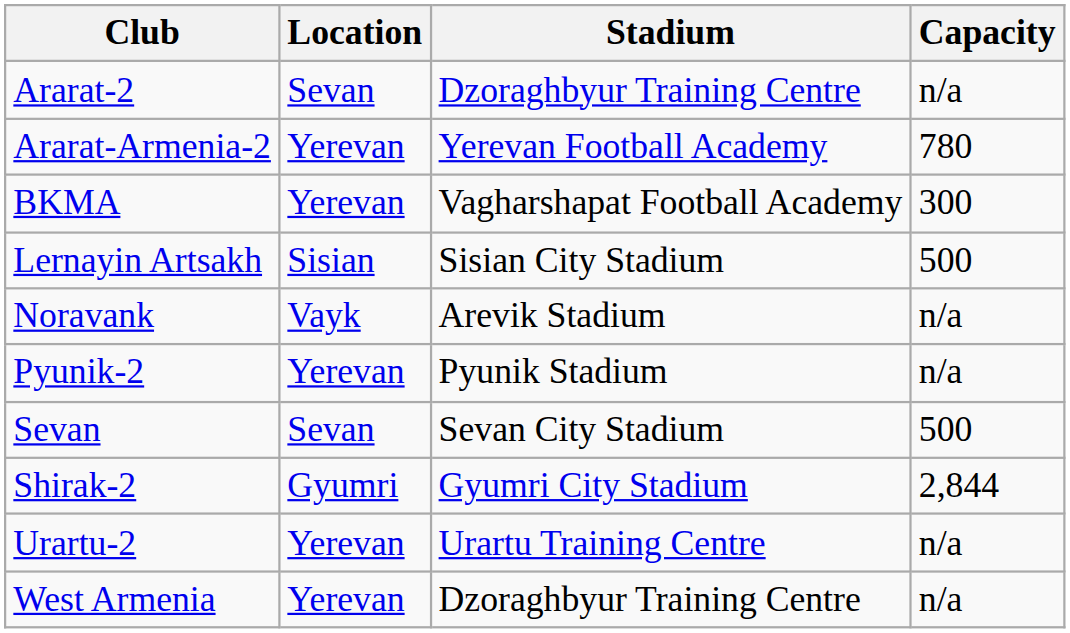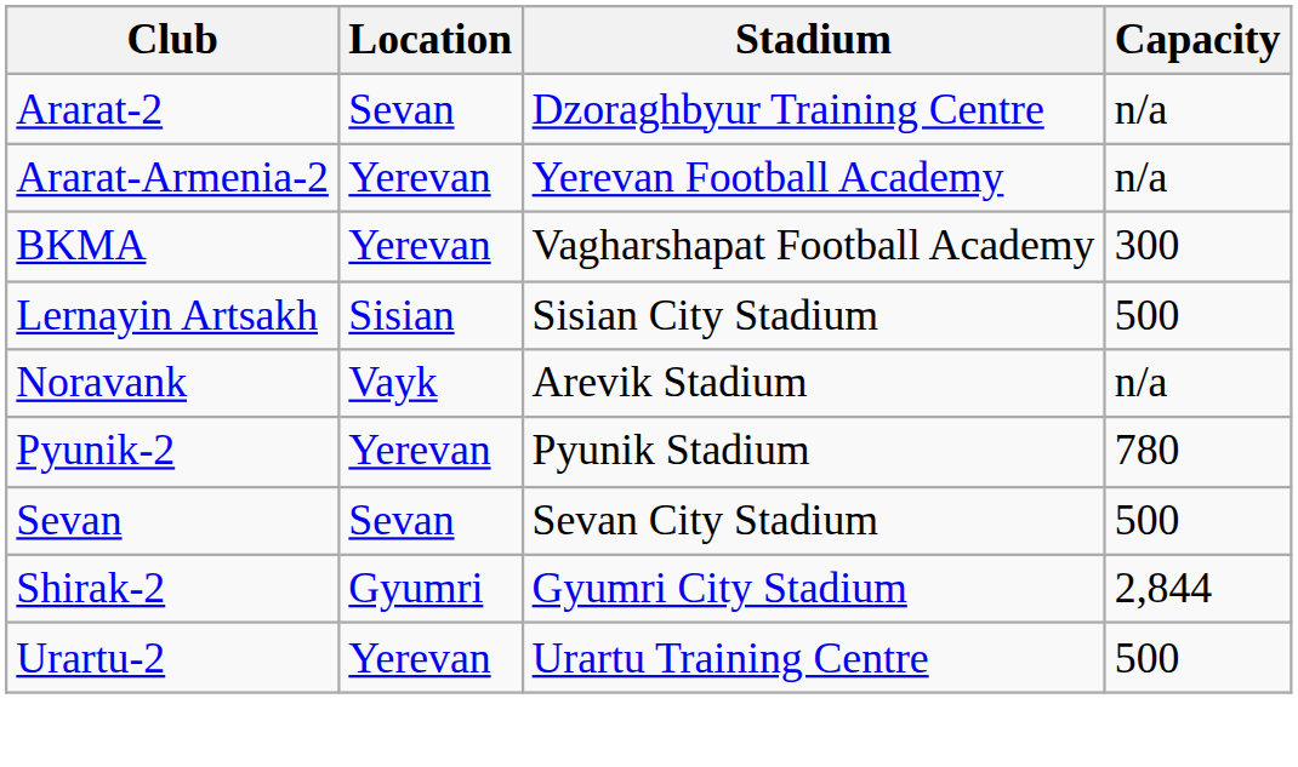Ararat-Armenia-2 | Capacity: 780 -> n/a
Pyunik-2 | Capacity: n/a -> 780
Urartu-2 | Capacity: n/a -> 500
- row: West Armenia | Yerevan | Dzoraghbyur Training Centre | n/a
